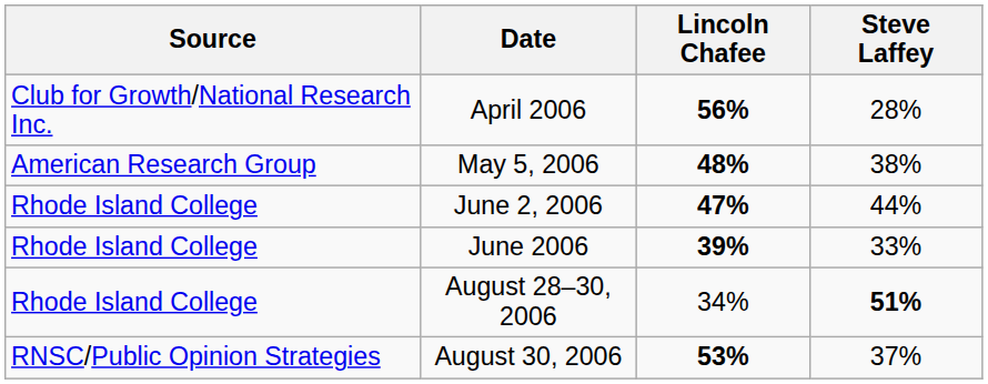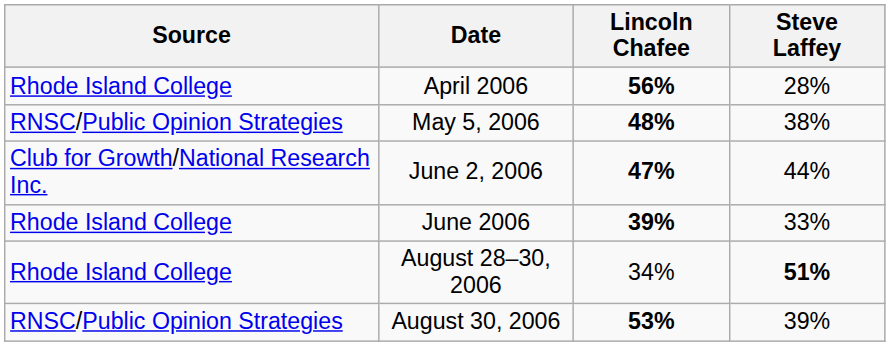April 2006 | Source: Club for Growth/National Research Inc. -> Rhode Island College
May 5, 2006 | Source: American Research Group -> RNSC/Public Opinion Strategies
June 2, 2006 | Source: Rhode Island College -> Club for Growth/National Research Inc.
August 30, 2006 | Steve Laffey: 37% -> 39%
